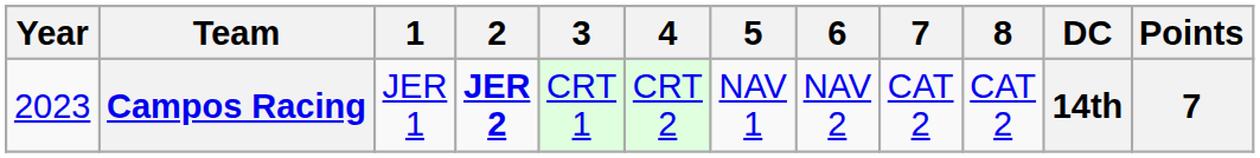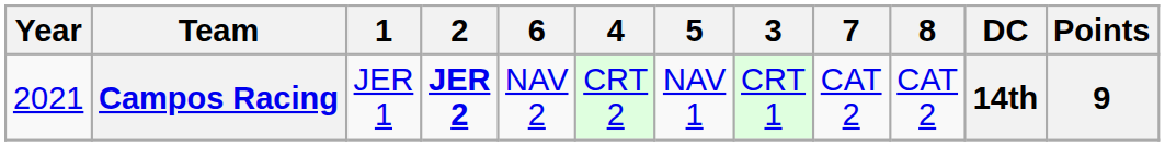columns swapped: 3 <-> 6
Campos Racing | Year: 2023 -> 2021
Campos Racing | Points: 7 -> 9
